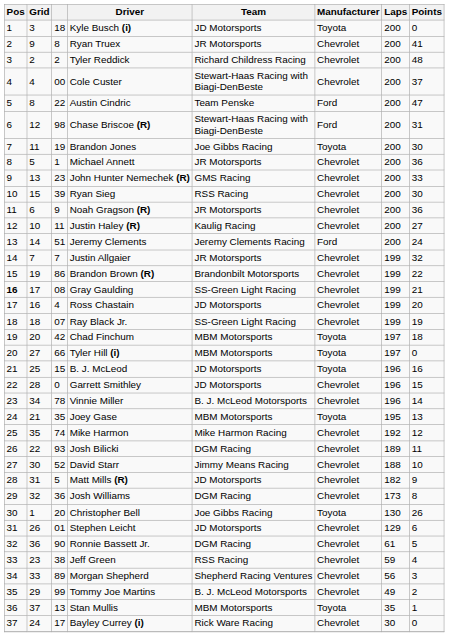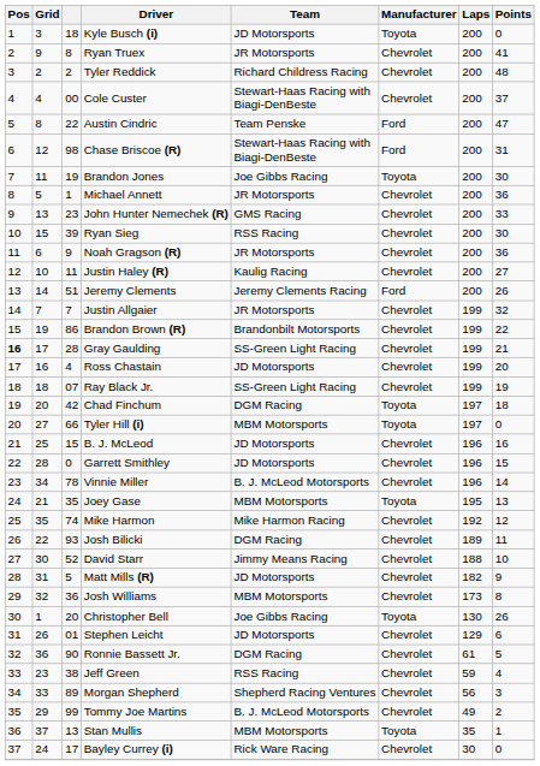Jeremy Clements | Points: 24 -> 26
Gray Gaulding | column 3: 08 -> 28
Chad Finchum | Team: MBM Motorsports -> DGM Racing
B. J. McLeod | Manufacturer: Toyota -> Chevrolet
Josh Williams | Team: DGM Racing -> MBM Motorsports
